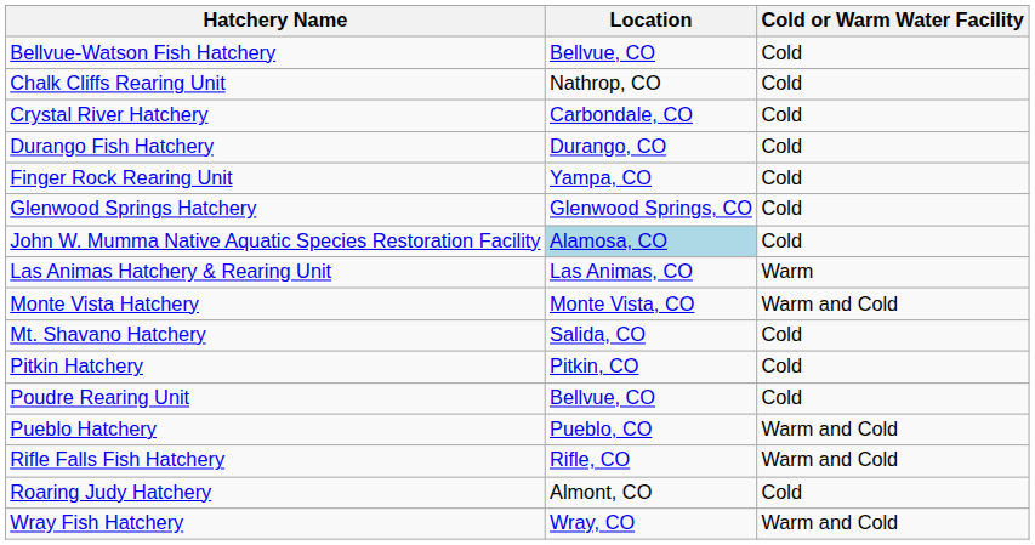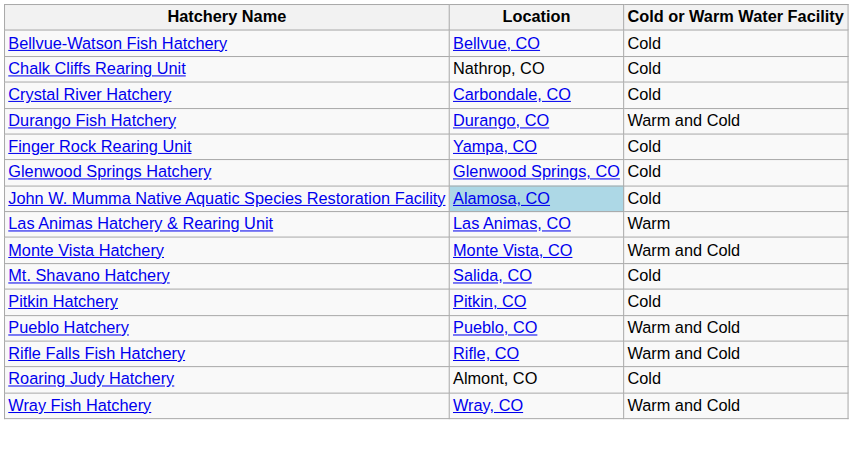Durango Fish Hatchery | Cold or Warm Water Facility: Cold -> Warm and Cold
- row: Poudre Rearing Unit | Bellvue, CO | Cold
